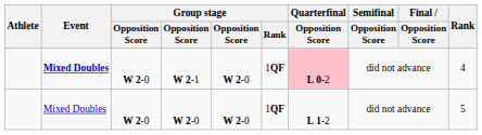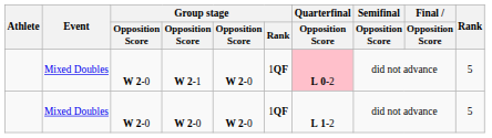W 2-1 | Event: bold -> normal
W 2-1 | Rank: 4 -> 5
